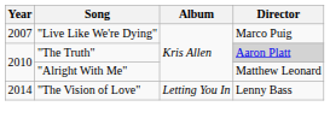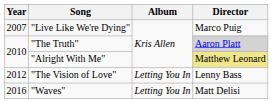"Alright With Me" | Director: no background -> khaki background
"The Vision of Love" | Year: 2014 -> 2012
+ row: 2016 | "Waves" | Letting You In | Matt Delisi
